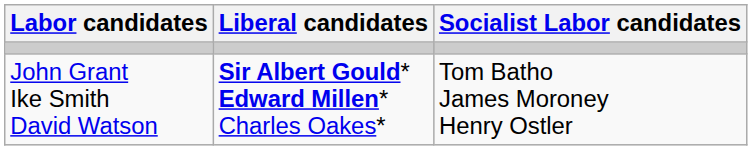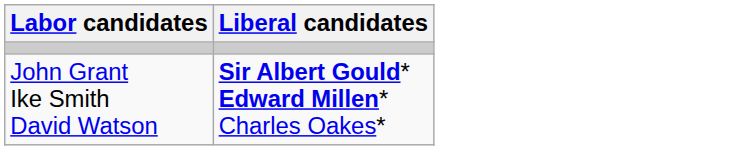- column: Socialist Labor candidates | Tom Batho James Moroney Henry Ostler
